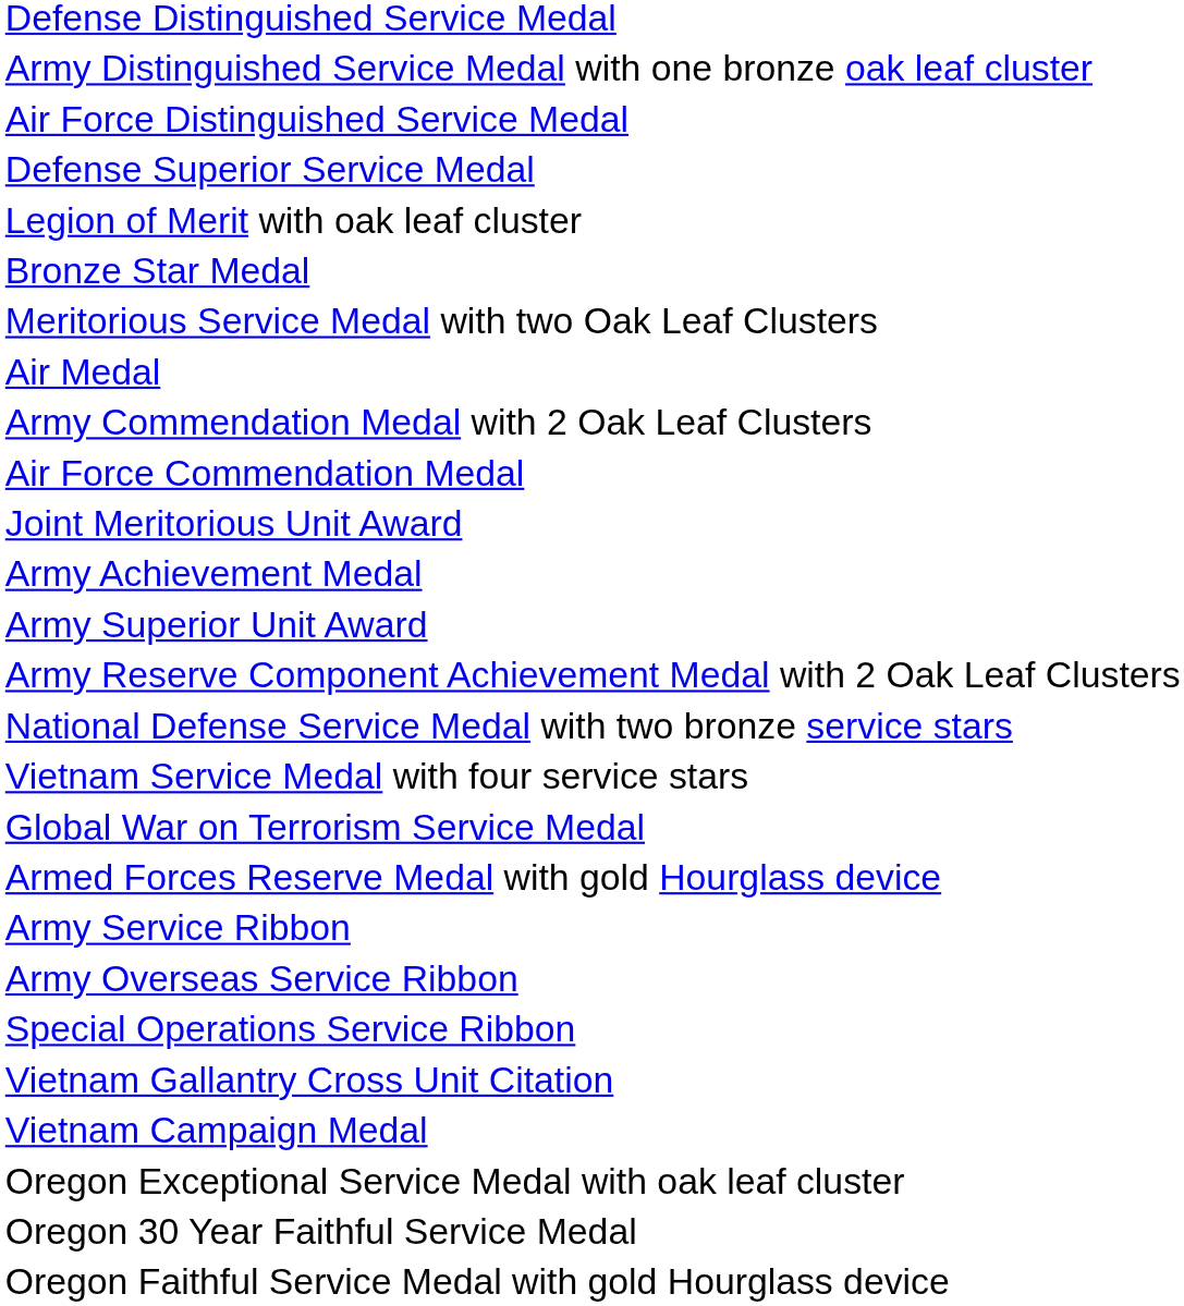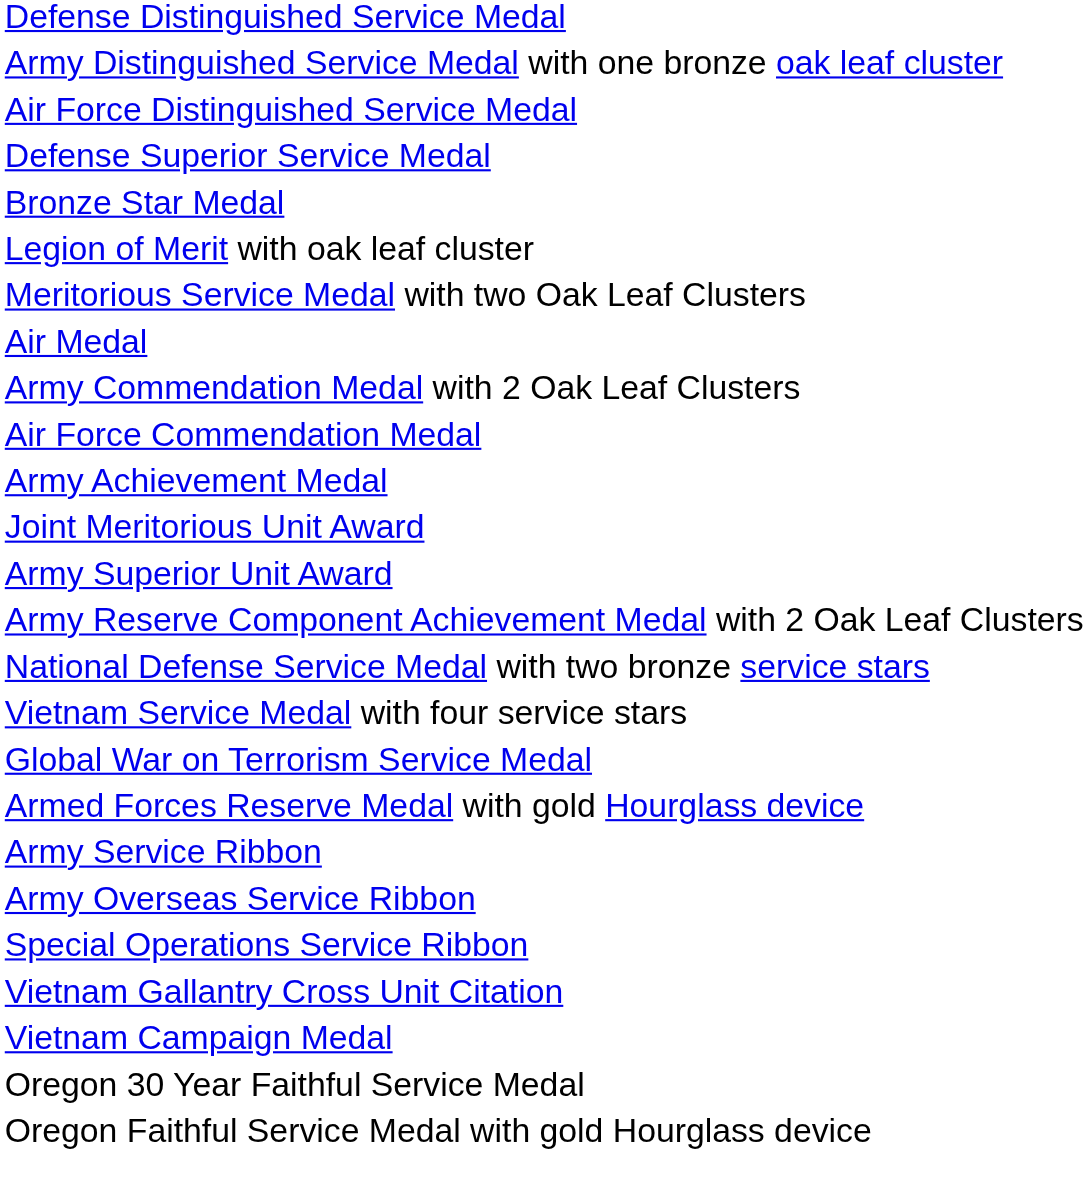rows swapped: Legion of Merit with oak leaf cluster <-> Bronze Star Medal
rows swapped: Army Achievement Medal <-> Joint Meritorious Unit Award
- row: Oregon Exceptional Service Medal with oak leaf cluster
